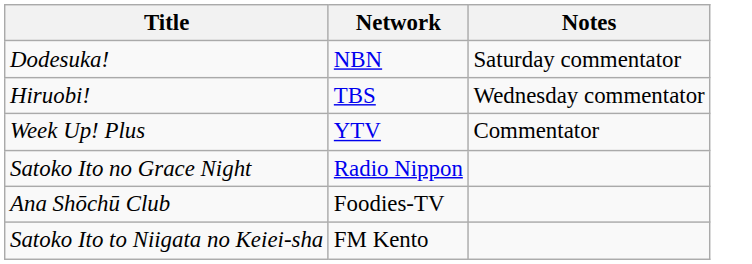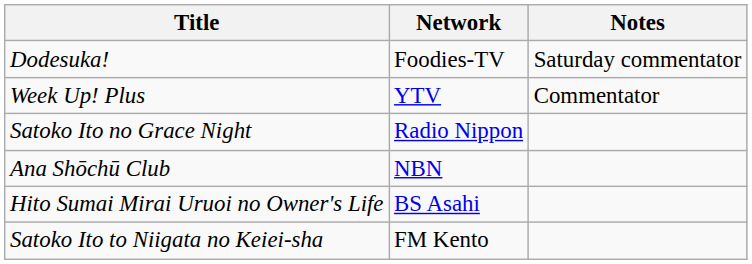Dodesuka! | Network: NBN -> Foodies-TV
- row: Hiruobi! | TBS | Wednesday commentator
Ana Shōchū Club | Network: Foodies-TV -> NBN
+ row: Hito Sumai Mirai Uruoi no Owner's Life | BS Asahi
